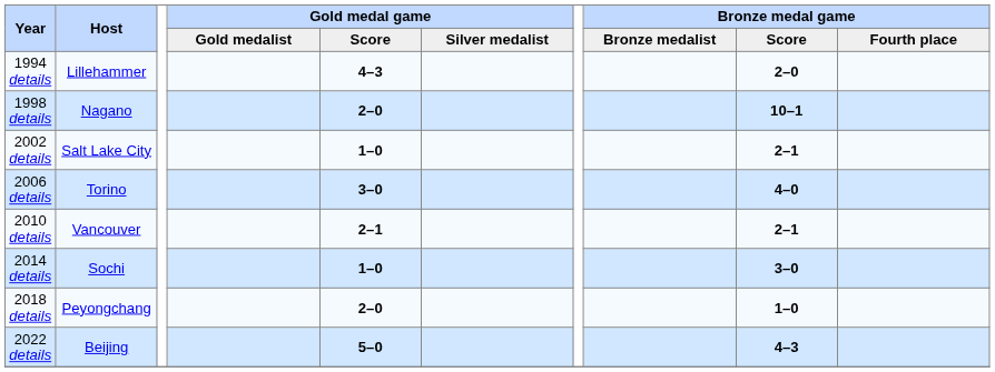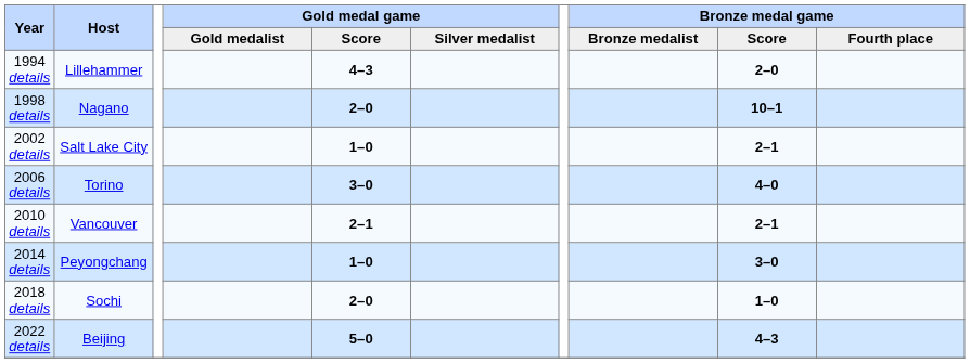2014 details | Host: Sochi -> Peyongchang
2018 details | Host: Peyongchang -> Sochi
